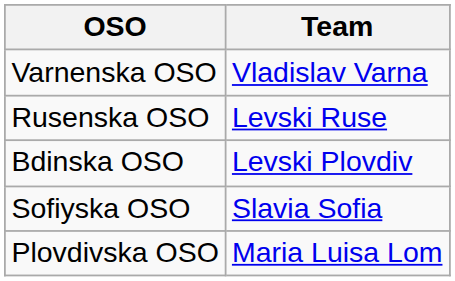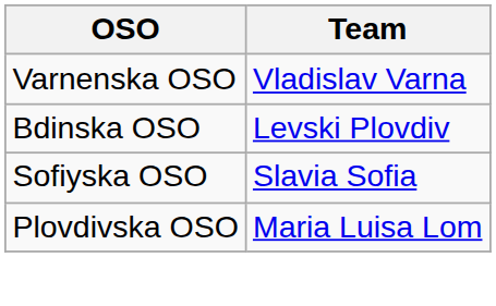- row: Rusenska OSO | Levski Ruse
